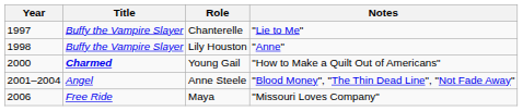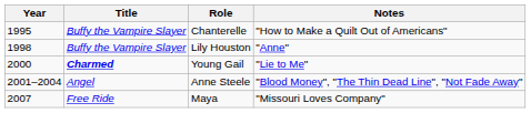Chanterelle | Year: 1997 -> 1995
Chanterelle | Notes: "Lie to Me" -> "How to Make a Quilt Out of Americans"
Young Gail | Notes: "How to Make a Quilt Out of Americans" -> "Lie to Me"
Maya | Year: 2006 -> 2007
